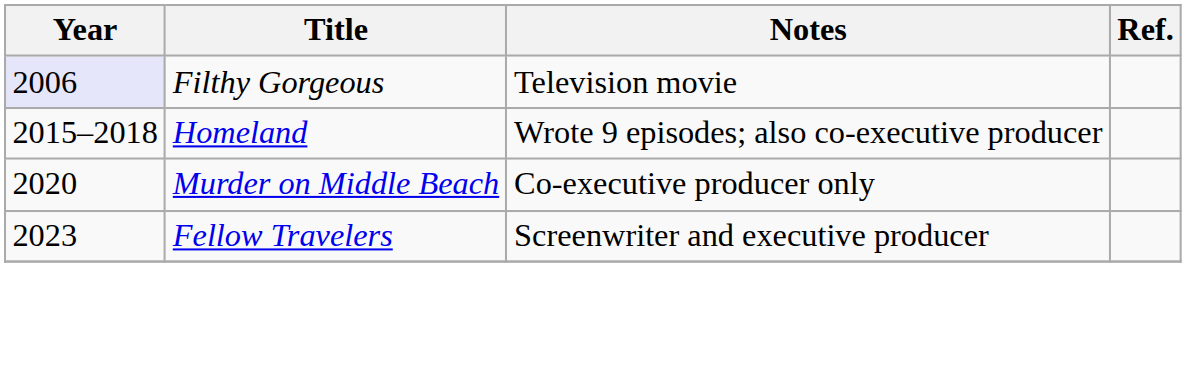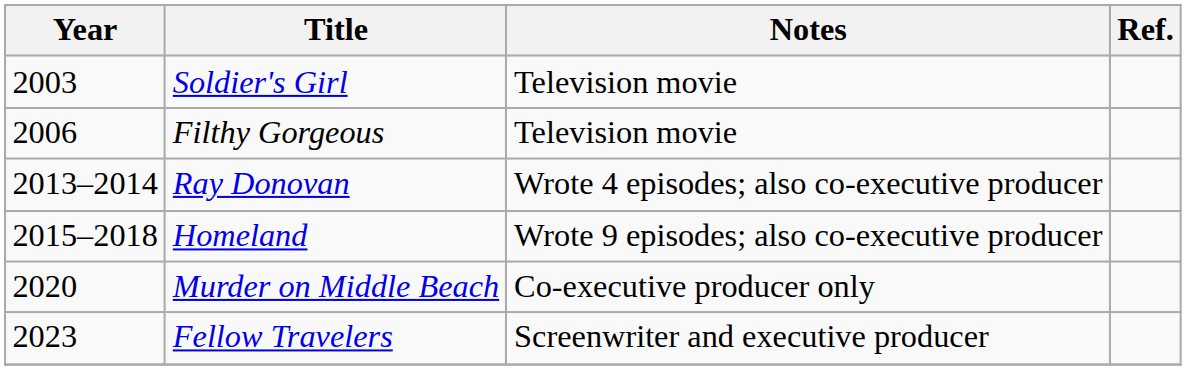+ row: 2003 | Soldier's Girl | Television movie
Filthy Gorgeous | Year: lavender background -> no background
+ row: 2013–2014 | Ray Donovan | Wrote 4 episodes; also co-executive producer
